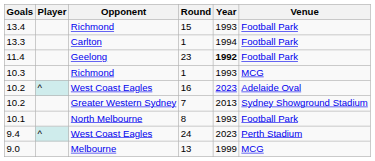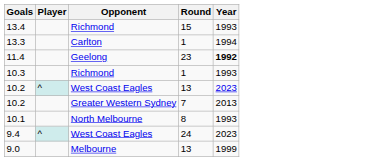- column: Venue | Football Park | Football Park | Football Park | MCG | Adelaide Oval | Sydney Showground Stadium | Football Park | Perth Stadium | MCG
10.2 / West Coast Eagles | Round: 16 -> 13
